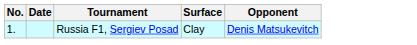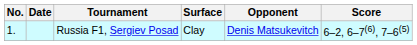+ column: Score | 6–2, 6–7(6), 7–6(5)
